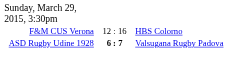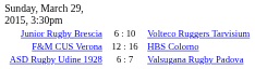+ row: Junior Rugby Brescia | 6 : 10 | Volteco Ruggers Tarvisium
ASD Rugby Udine 1928 | column 2: bold -> normal
